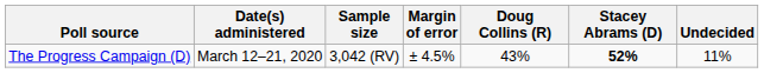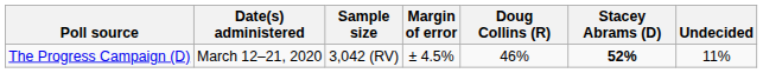The Progress Campaign (D) | Doug Collins (R): 43% -> 46%
